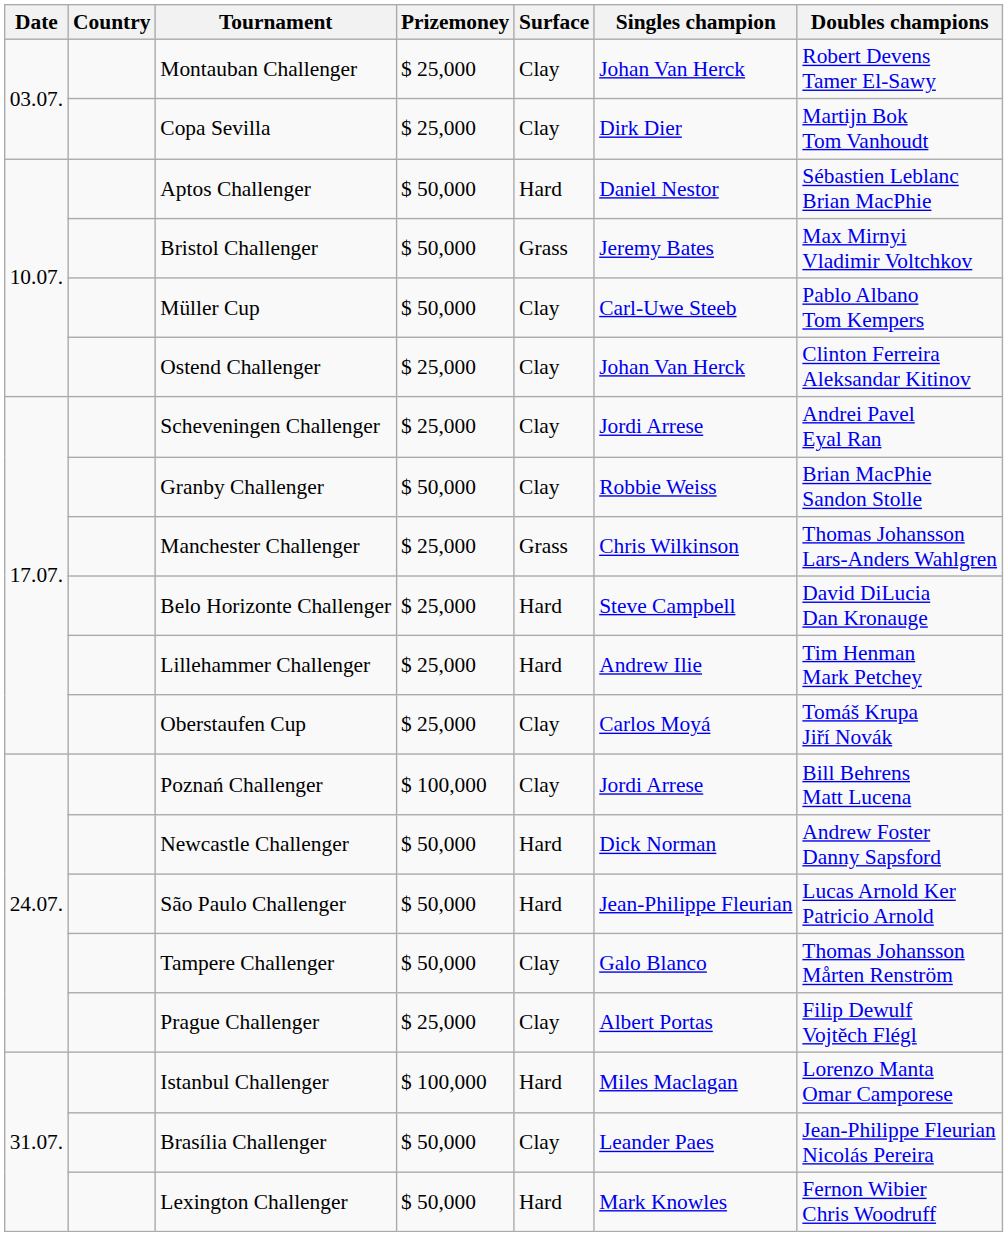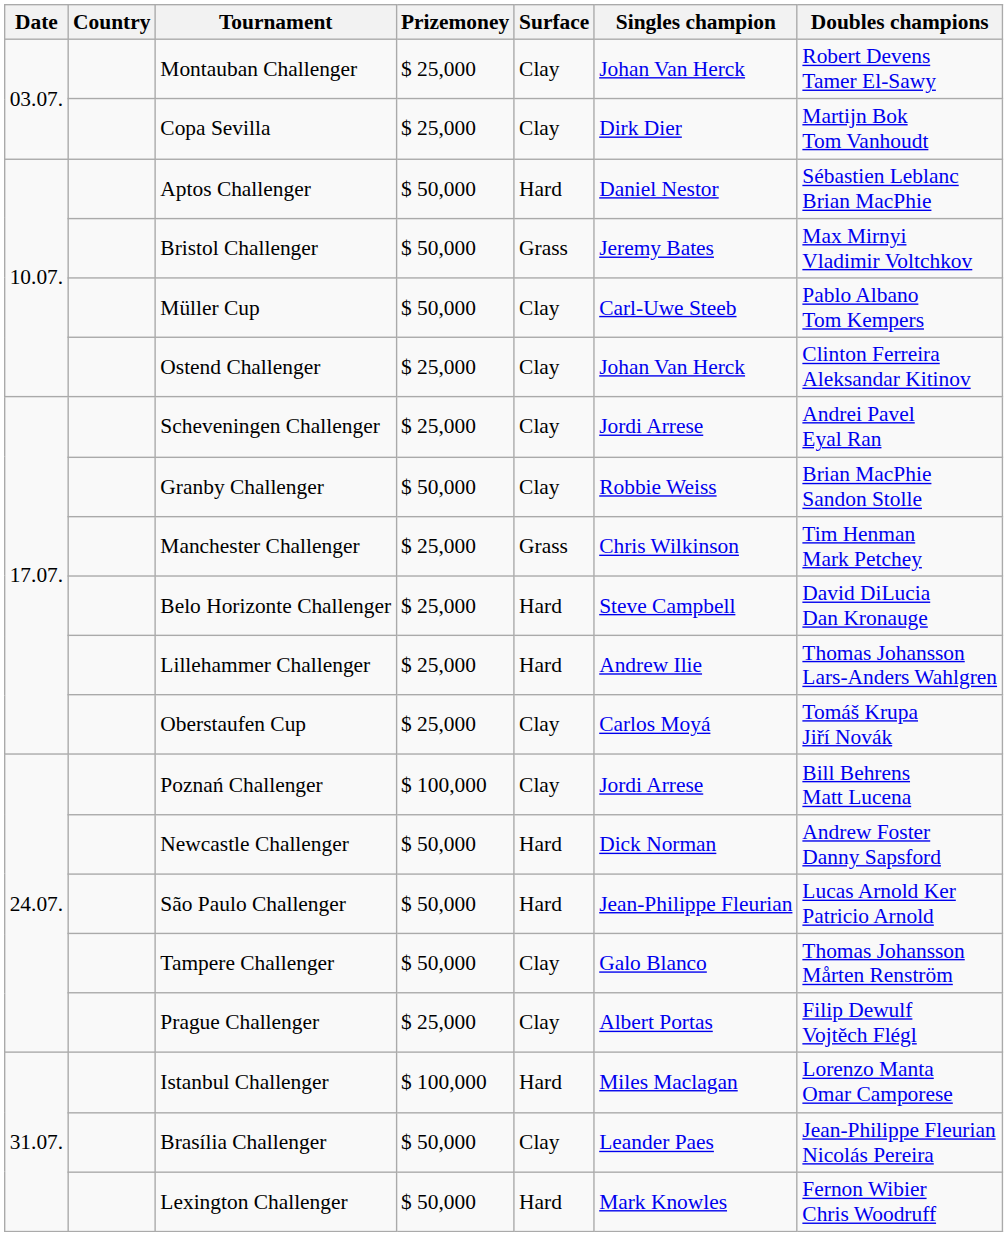Manchester Challenger | Doubles champions: Thomas Johansson Lars-Anders Wahlgren -> Tim Henman Mark Petchey
Lillehammer Challenger | Doubles champions: Tim Henman Mark Petchey -> Thomas Johansson Lars-Anders Wahlgren
